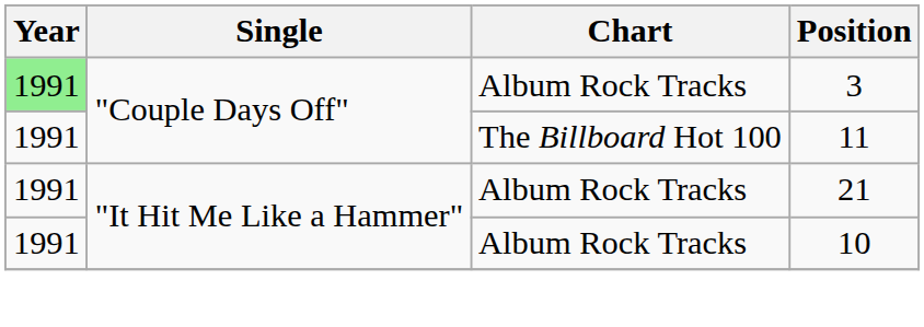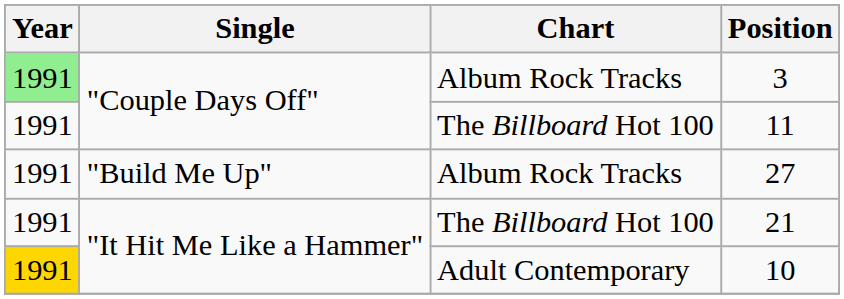+ row: 1991 | "Build Me Up" | Album Rock Tracks | 27
21 | Chart: Album Rock Tracks -> The Billboard Hot 100
10 | Year: no background -> gold background
10 | Chart: Album Rock Tracks -> Adult Contemporary
